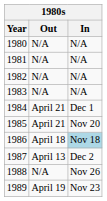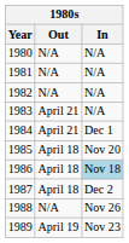1983 | Out: N/A -> April 21
1985 | Out: April 21 -> April 18
1987 | Out: April 13 -> April 18
